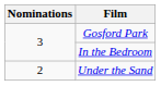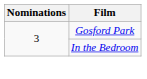- row: 2 | Under the Sand
